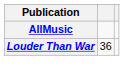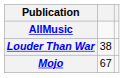Louder Than War | column 2: 36 -> 38
+ row: Mojo | 67
